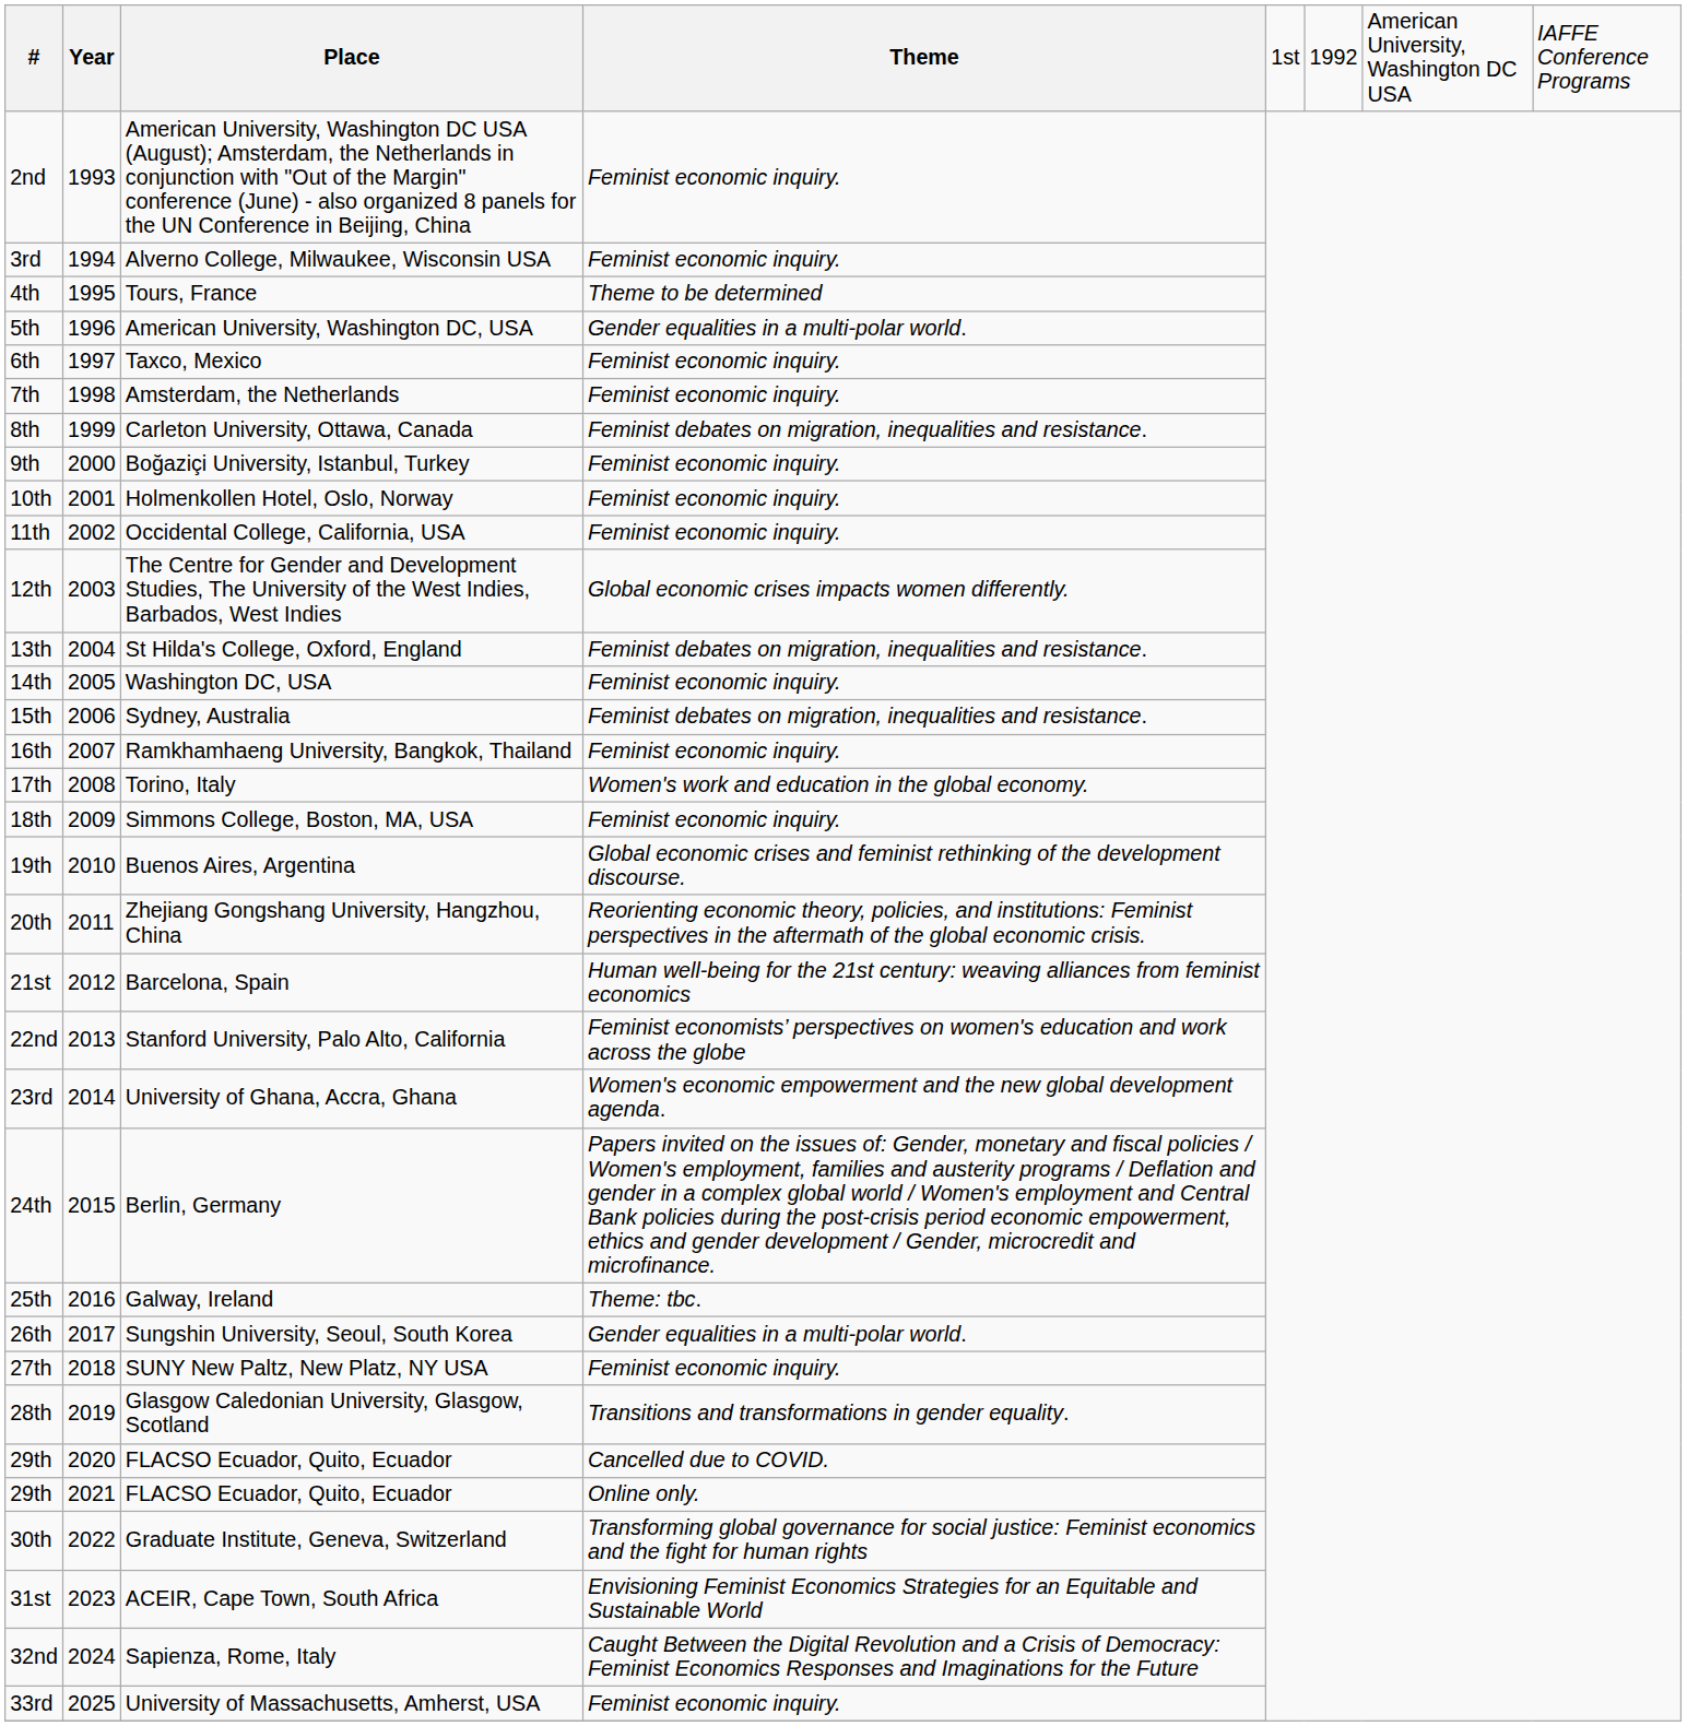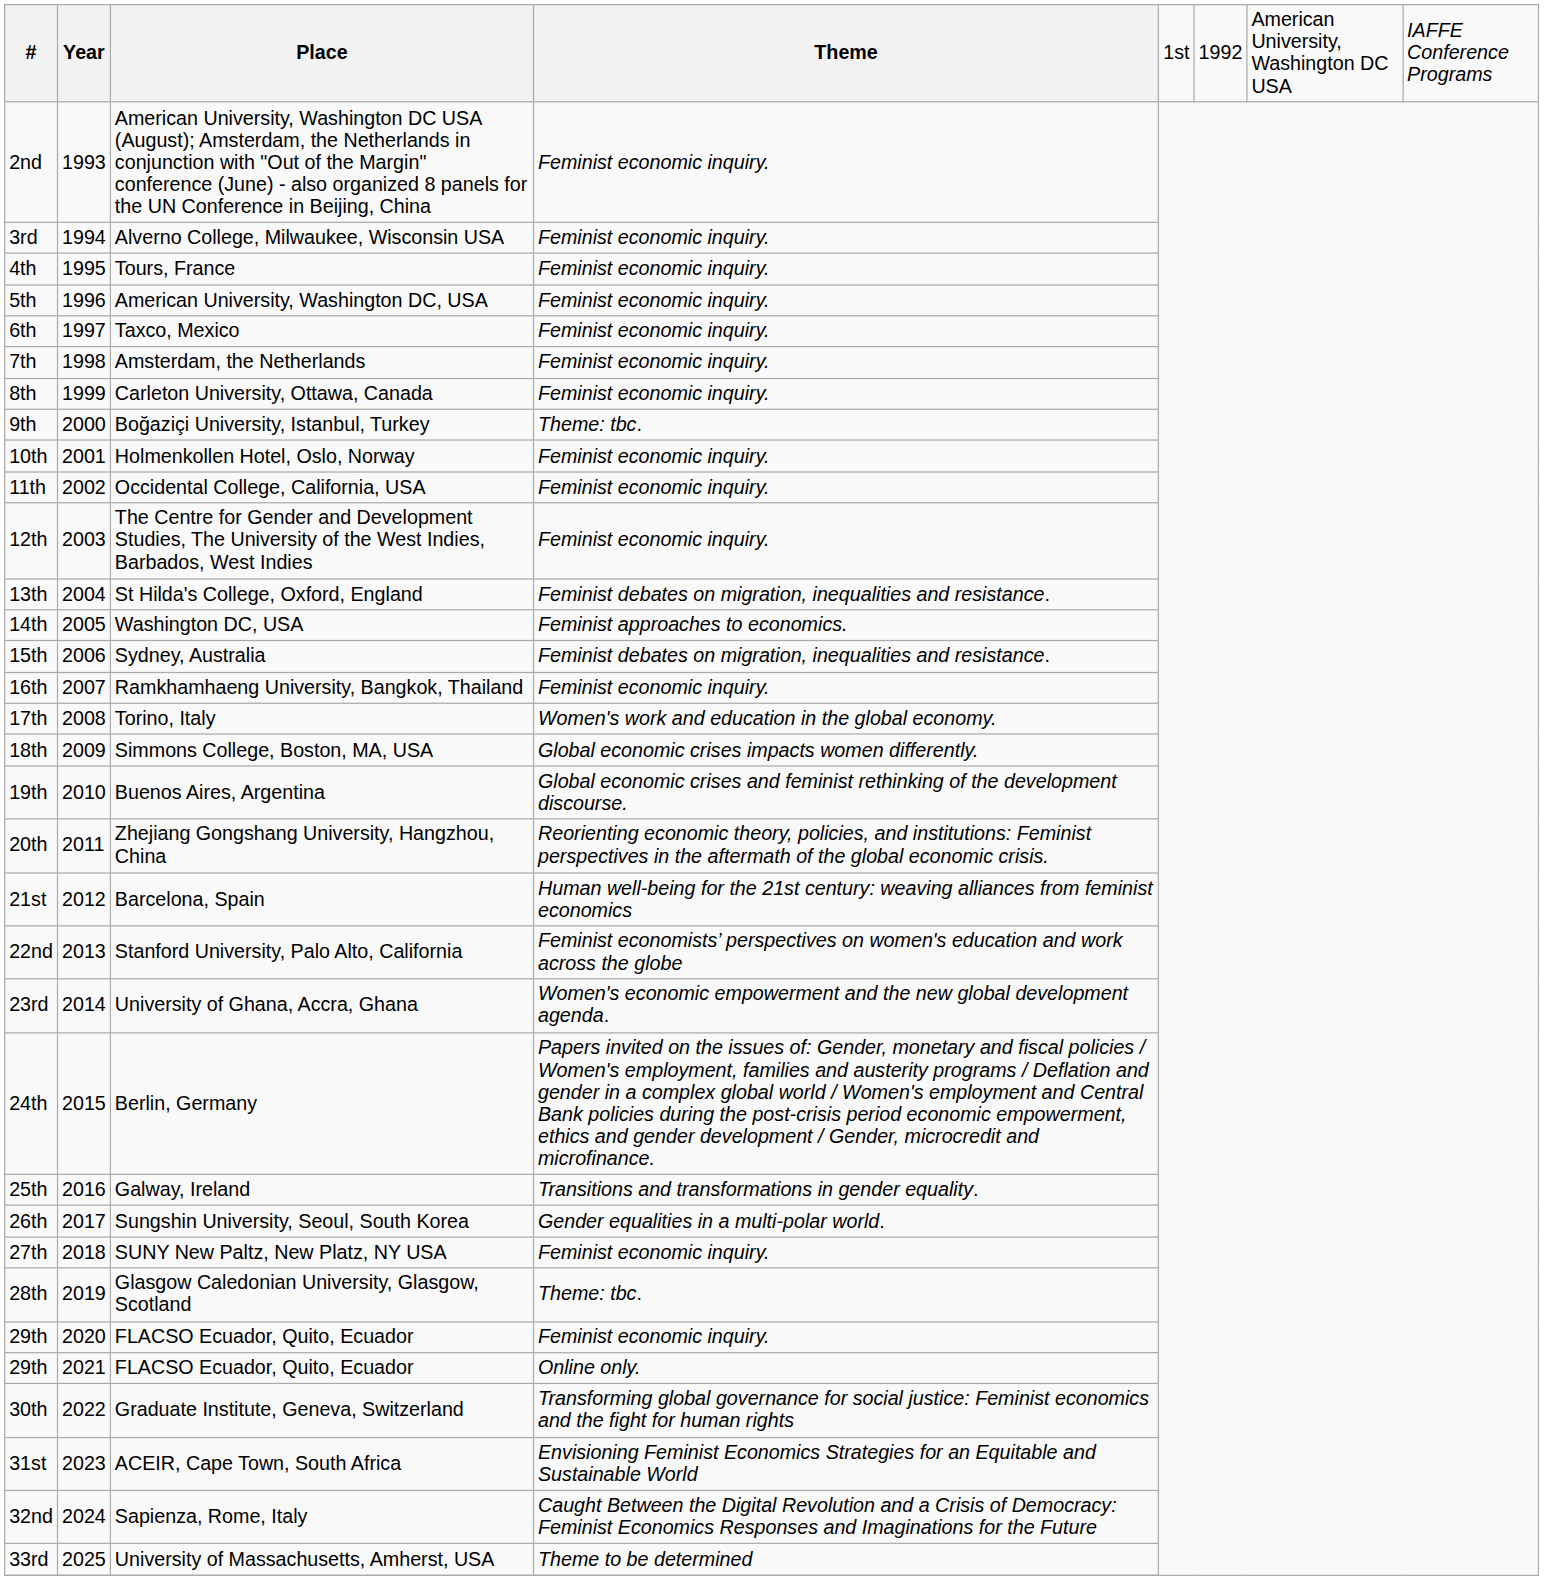4th | column 4: Theme to be determined -> Feminist economic inquiry.
5th | column 4: Gender equalities in a multi-polar world. -> Feminist economic inquiry.
8th | column 4: Feminist debates on migration, inequalities and resistance. -> Feminist economic inquiry.
9th | column 4: Feminist economic inquiry. -> Theme: tbc.
12th | column 4: Global economic crises impacts women differently. -> Feminist economic inquiry.
14th | column 4: Feminist economic inquiry. -> Feminist approaches to economics.
18th | column 4: Feminist economic inquiry. -> Global economic crises impacts women differently.
25th | column 4: Theme: tbc. -> Transitions and transformations in gender equality.
28th | column 4: Transitions and transformations in gender equality. -> Theme: tbc.
29th / 2020 | column 4: Cancelled due to COVID. -> Feminist economic inquiry.
33rd | column 4: Feminist economic inquiry. -> Theme to be determined
